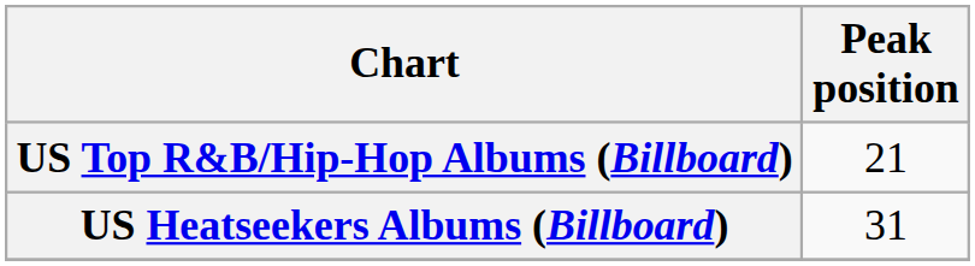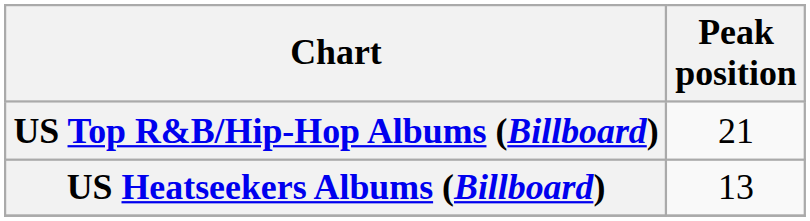US Heatseekers Albums (Billboard) | Peak position: 31 -> 13
